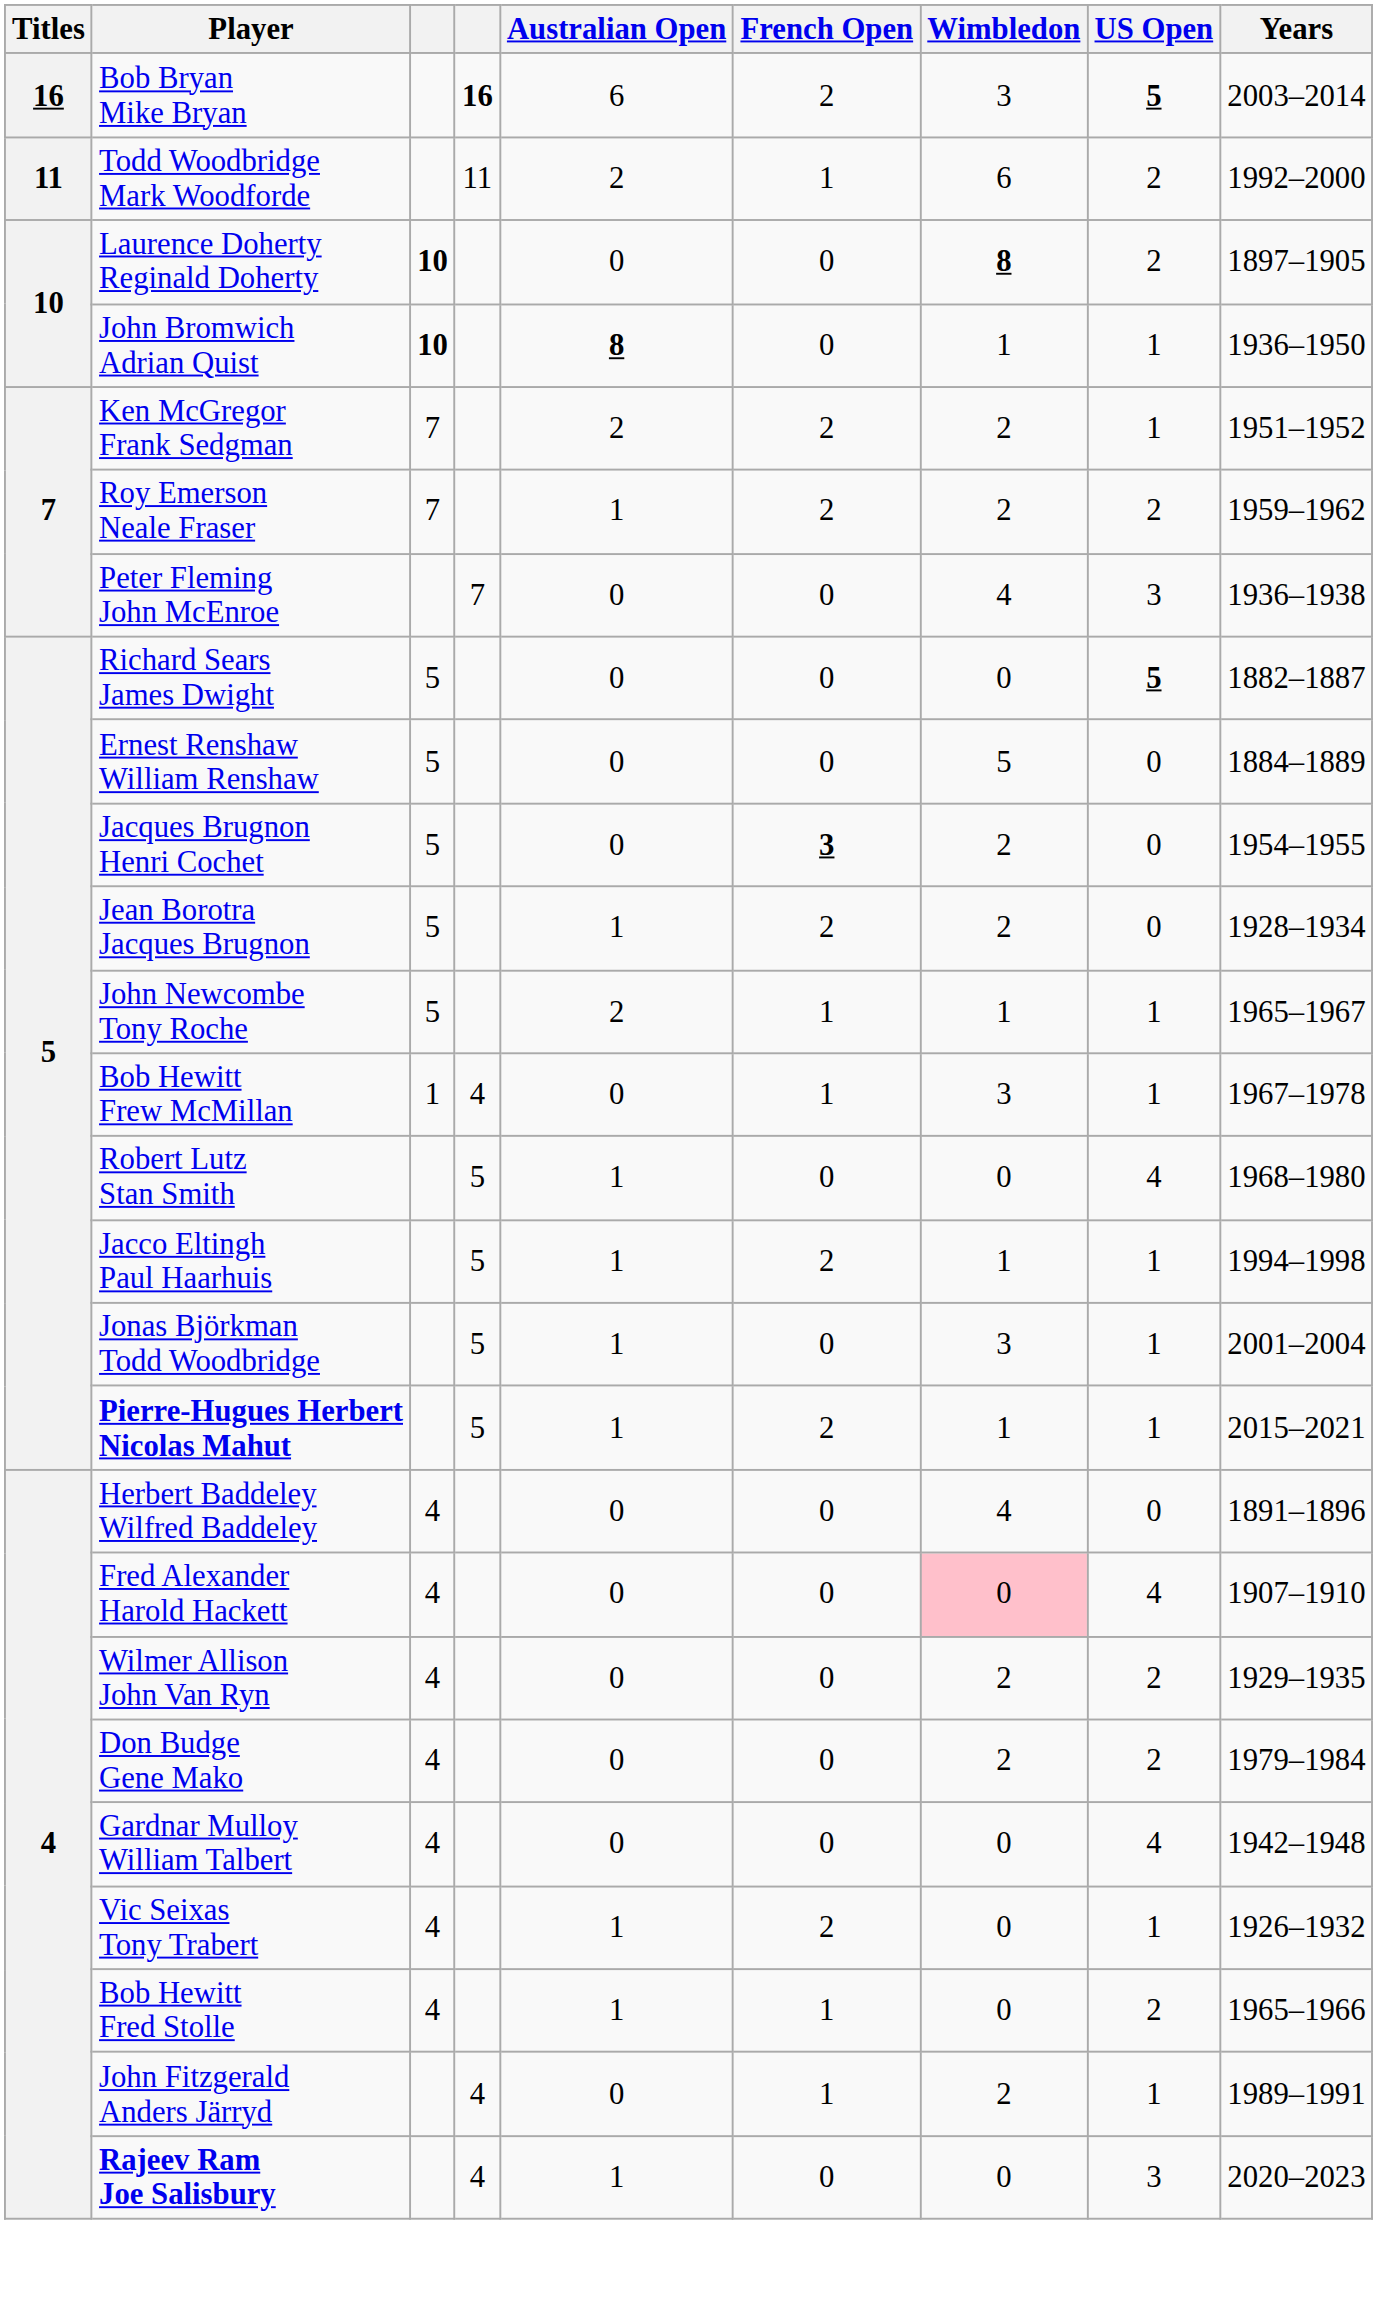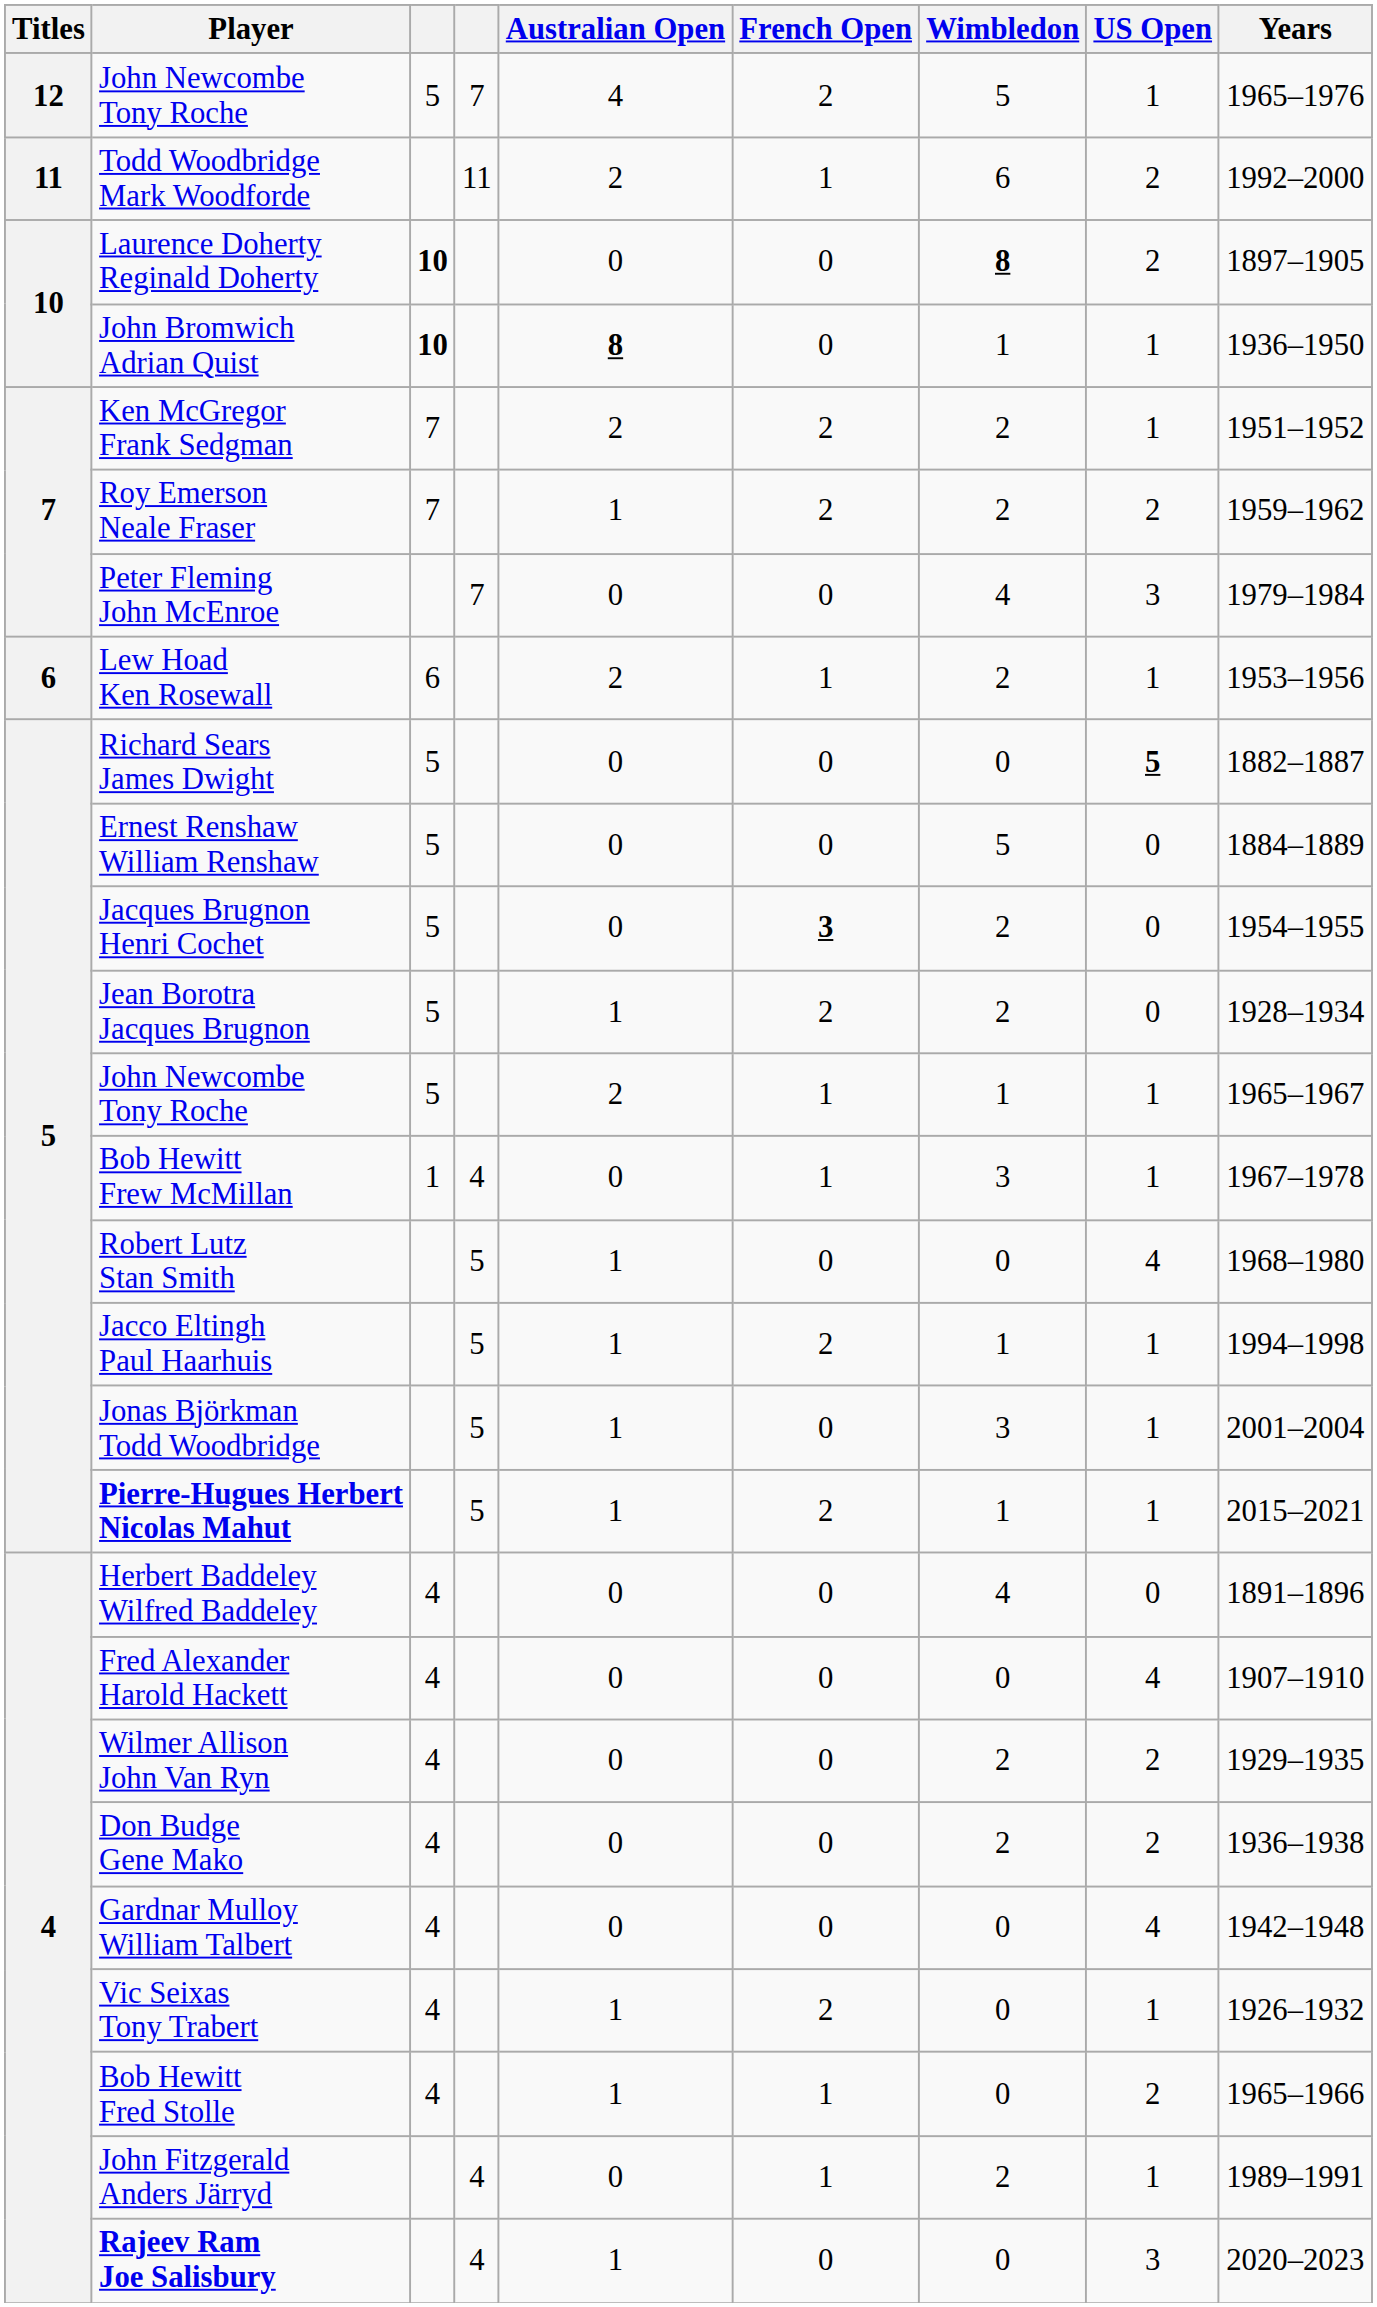- row: 16 | Bob Bryan Mike Bryan | 16 | 6 | 2 | 3 | 5 | 2003–2014
+ row: 12 | John Newcombe Tony Roche | 5 | 7 | 4 | 2 | 5 | 1 | 1965–1976
Peter Fleming John McEnroe | Years: 1936–1938 -> 1979–1984
+ row: 6 | Lew Hoad Ken Rosewall | 6 | 2 | 1 | 2 | 1 | 1953–1956
Fred Alexander Harold Hackett | Wimbledon: pink background -> no background
Don Budge Gene Mako | Years: 1979–1984 -> 1936–1938
